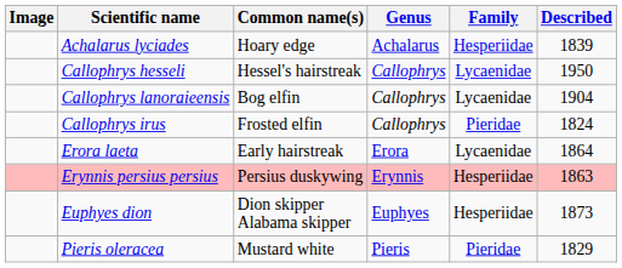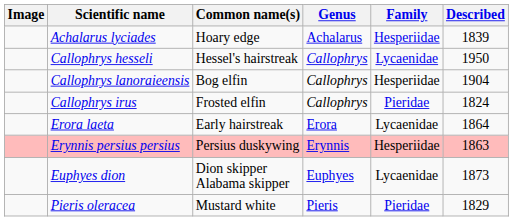Callophrys lanoraieensis | Family: Lycaenidae -> Hesperiidae
Euphyes dion | Family: Hesperiidae -> Lycaenidae
